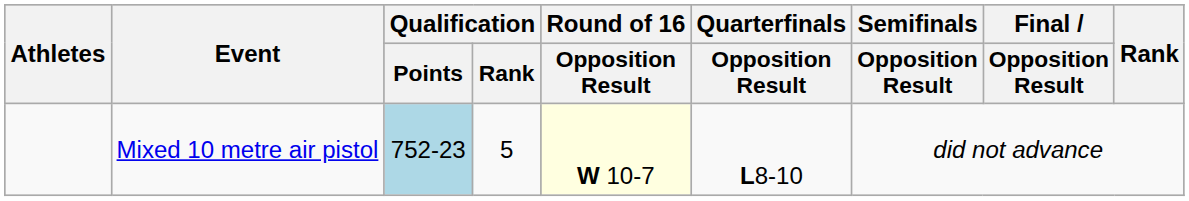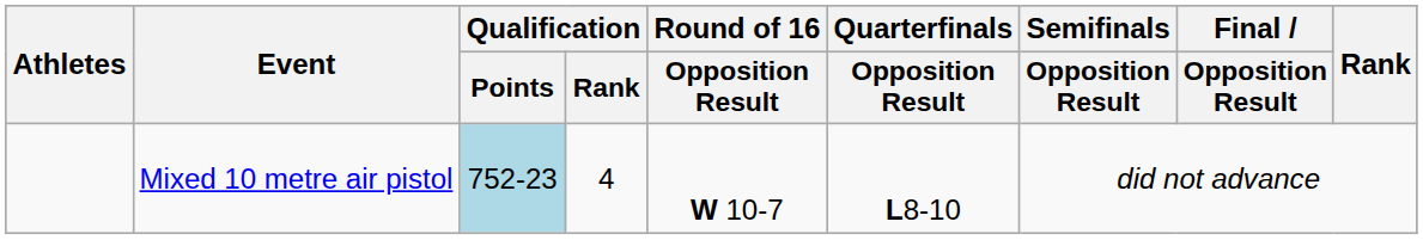Mixed 10 metre air pistol | Qualification / Rank: 5 -> 4
Mixed 10 metre air pistol | Round of 16 / Opposition Result: lightyellow background -> no background
